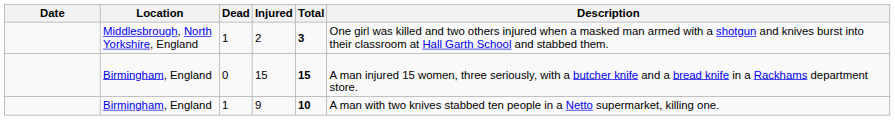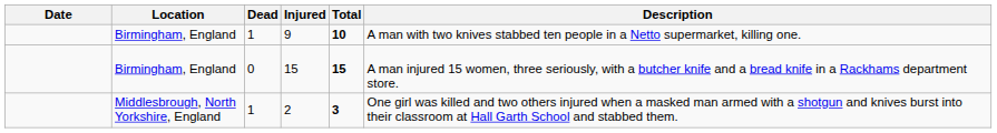rows swapped: 9 <-> 2
